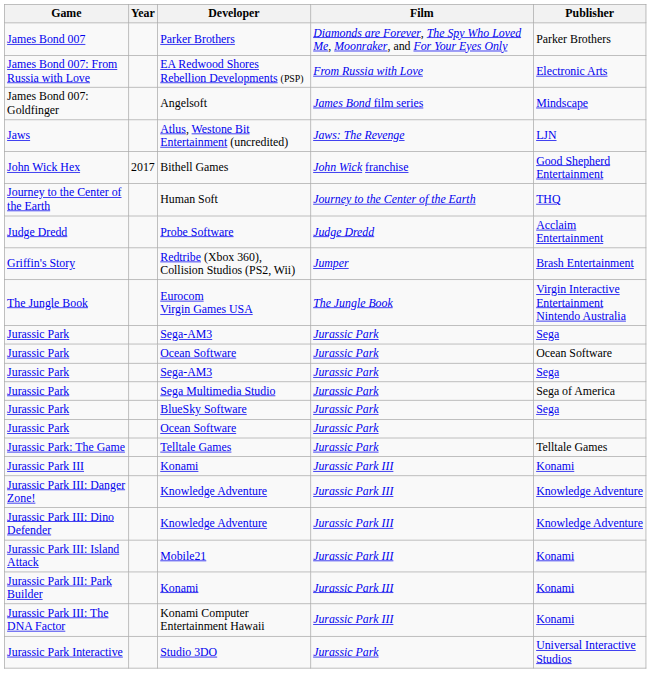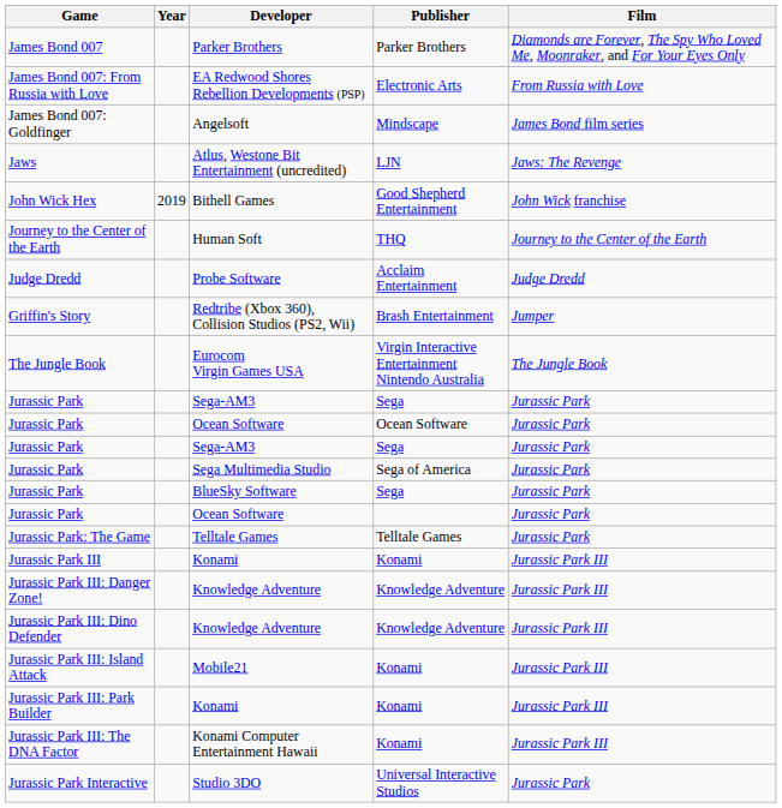columns swapped: Publisher <-> Film
Bithell Games | Year: 2017 -> 2019
